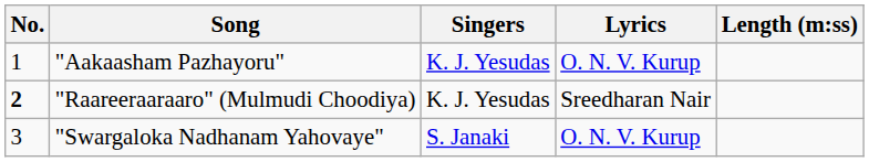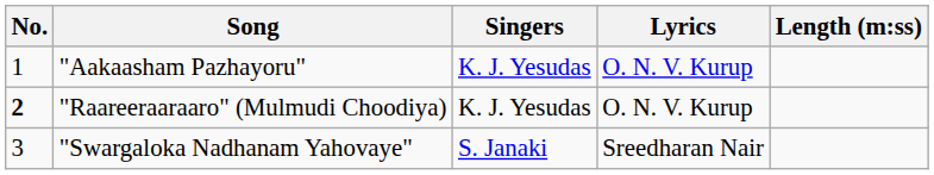"Raareeraaraaro" (Mulmudi Choodiya) | Lyrics: Sreedharan Nair -> O. N. V. Kurup
"Swargaloka Nadhanam Yahovaye" | Lyrics: O. N. V. Kurup -> Sreedharan Nair
